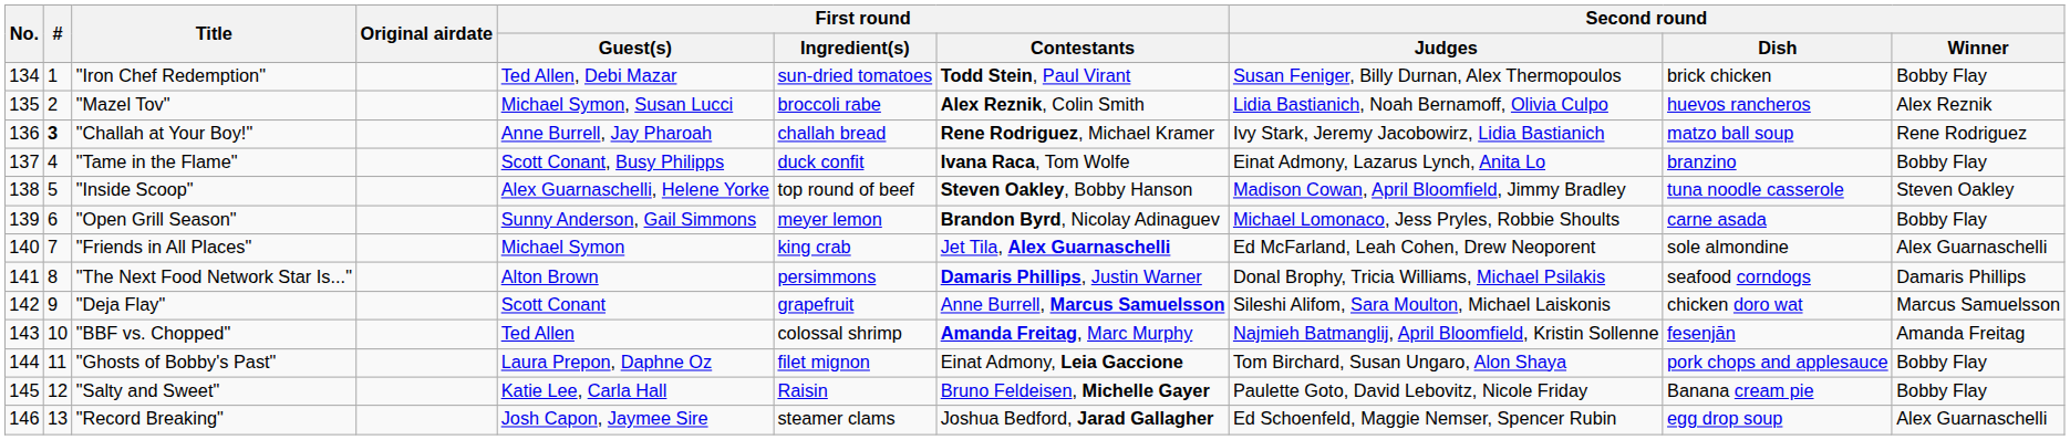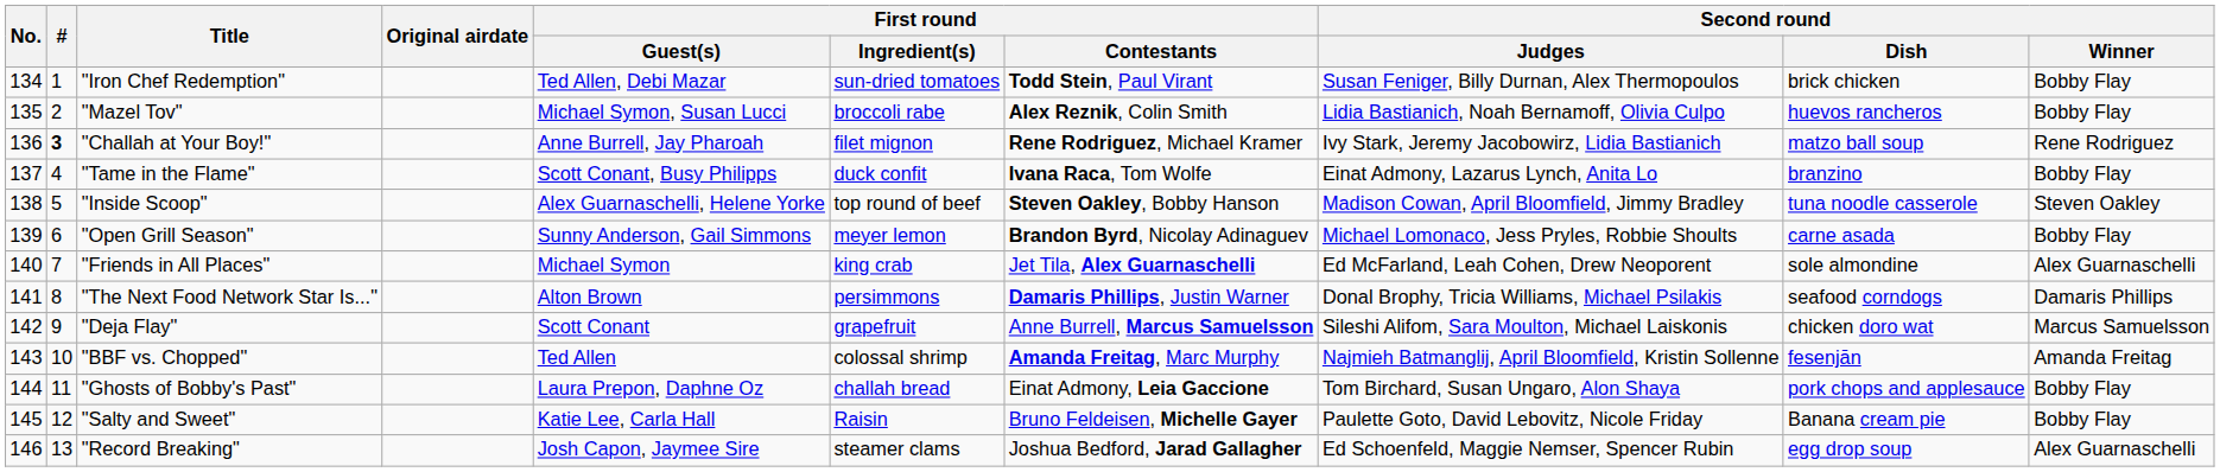"Mazel Tov" | Second round / Winner: Alex Reznik -> Bobby Flay
"Challah at Your Boy!" | First round / Ingredient(s): challah bread -> filet mignon
"Ghosts of Bobby's Past" | First round / Ingredient(s): filet mignon -> challah bread
